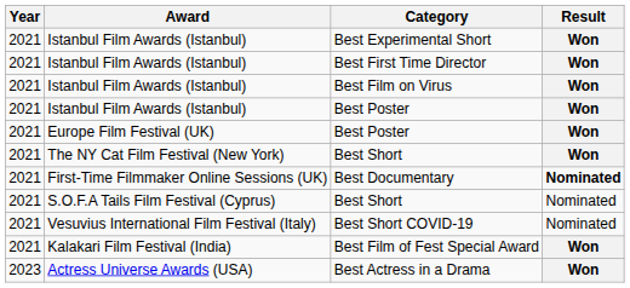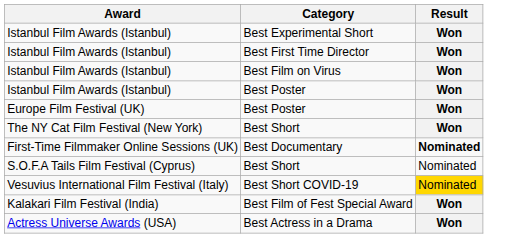- column: Year | 2021 | 2021 | 2021 | 2021 | 2021 | 2021 | 2021 | 2021 | 2021 | 2021 | 2023
Best Short COVID-19 | Result: no background -> gold background
